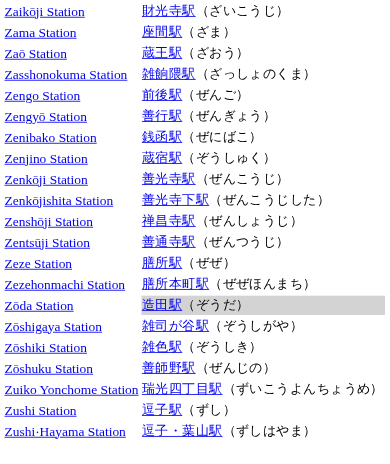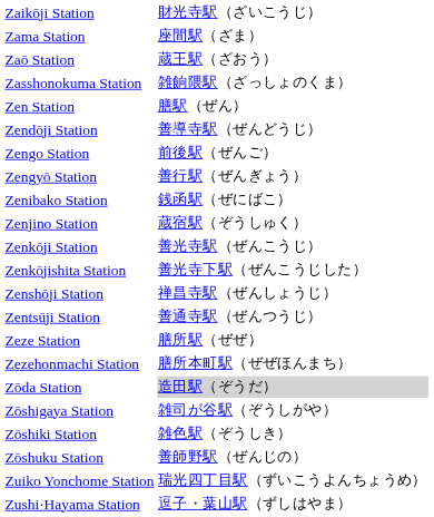+ row: Zen Station | 膳駅（ぜん）
+ row: Zendōji Station | 善導寺駅（ぜんどうじ）
- row: Zushi Station | 逗子駅（ずし）
